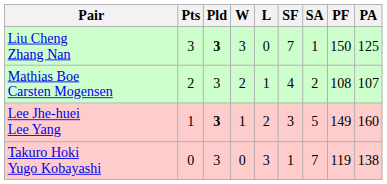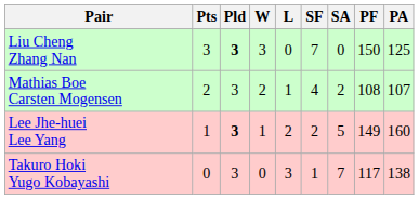Liu Cheng Zhang Nan | SA: 1 -> 0
Lee Jhe-huei Lee Yang | SF: 3 -> 2
Takuro Hoki Yugo Kobayashi | PF: 119 -> 117
